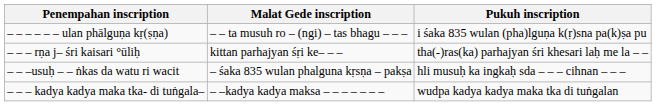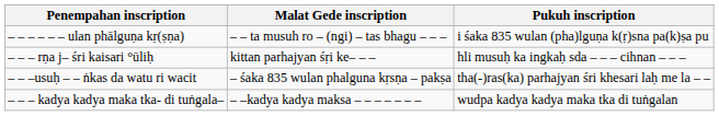– – – rṇa j– śri kaisari °ūliḥ | Pukuh inscription: tha(-)ras(ka) parhajyan śri khesari laḥ me la – – -> hli musuḥ ka ingkaḥ sda – – – cihnan – – –
– – –usuḥ – – ṅkas da watu ri wacit | Pukuh inscription: hli musuḥ ka ingkaḥ sda – – – cihnan – – – -> tha(-)ras(ka) parhajyan śri khesari laḥ me la – –
